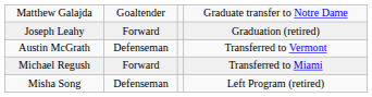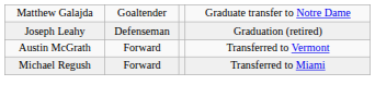Joseph Leahy | column 2: Forward -> Defenseman
Austin McGrath | column 2: Defenseman -> Forward
- row: Misha Song | Defenseman | Left Program (retired)
